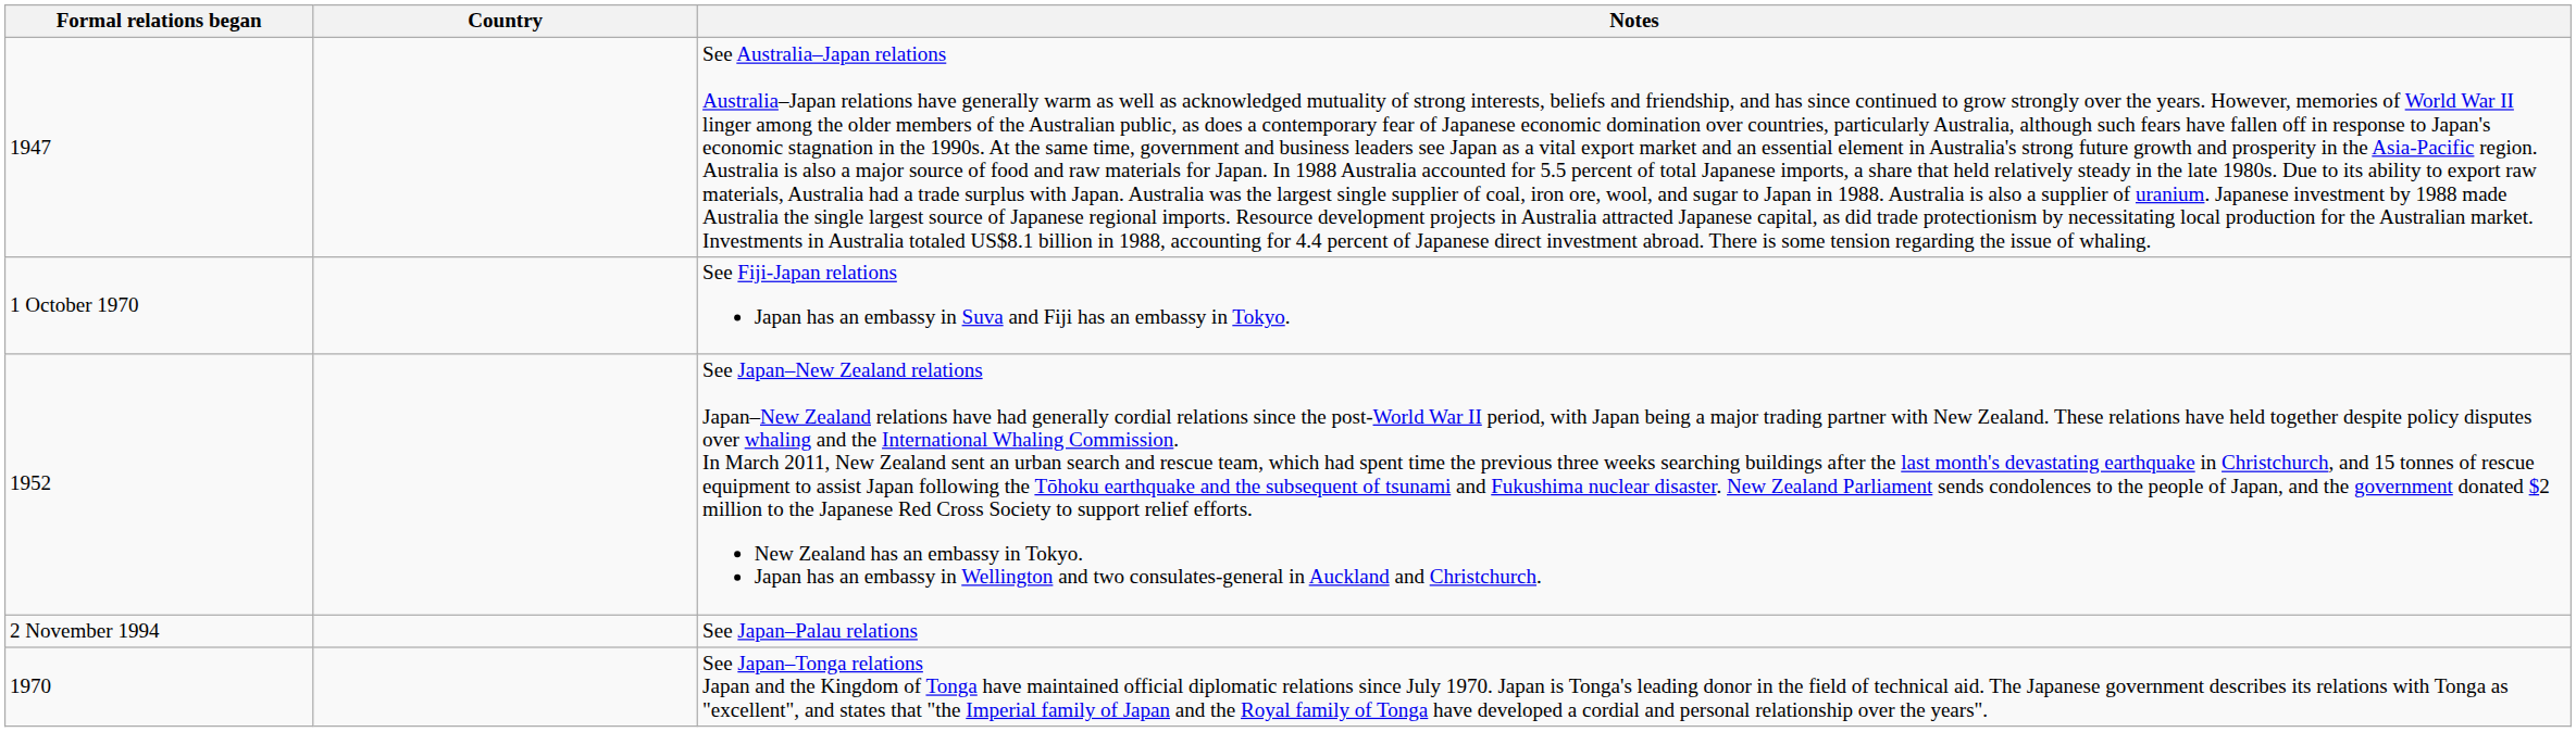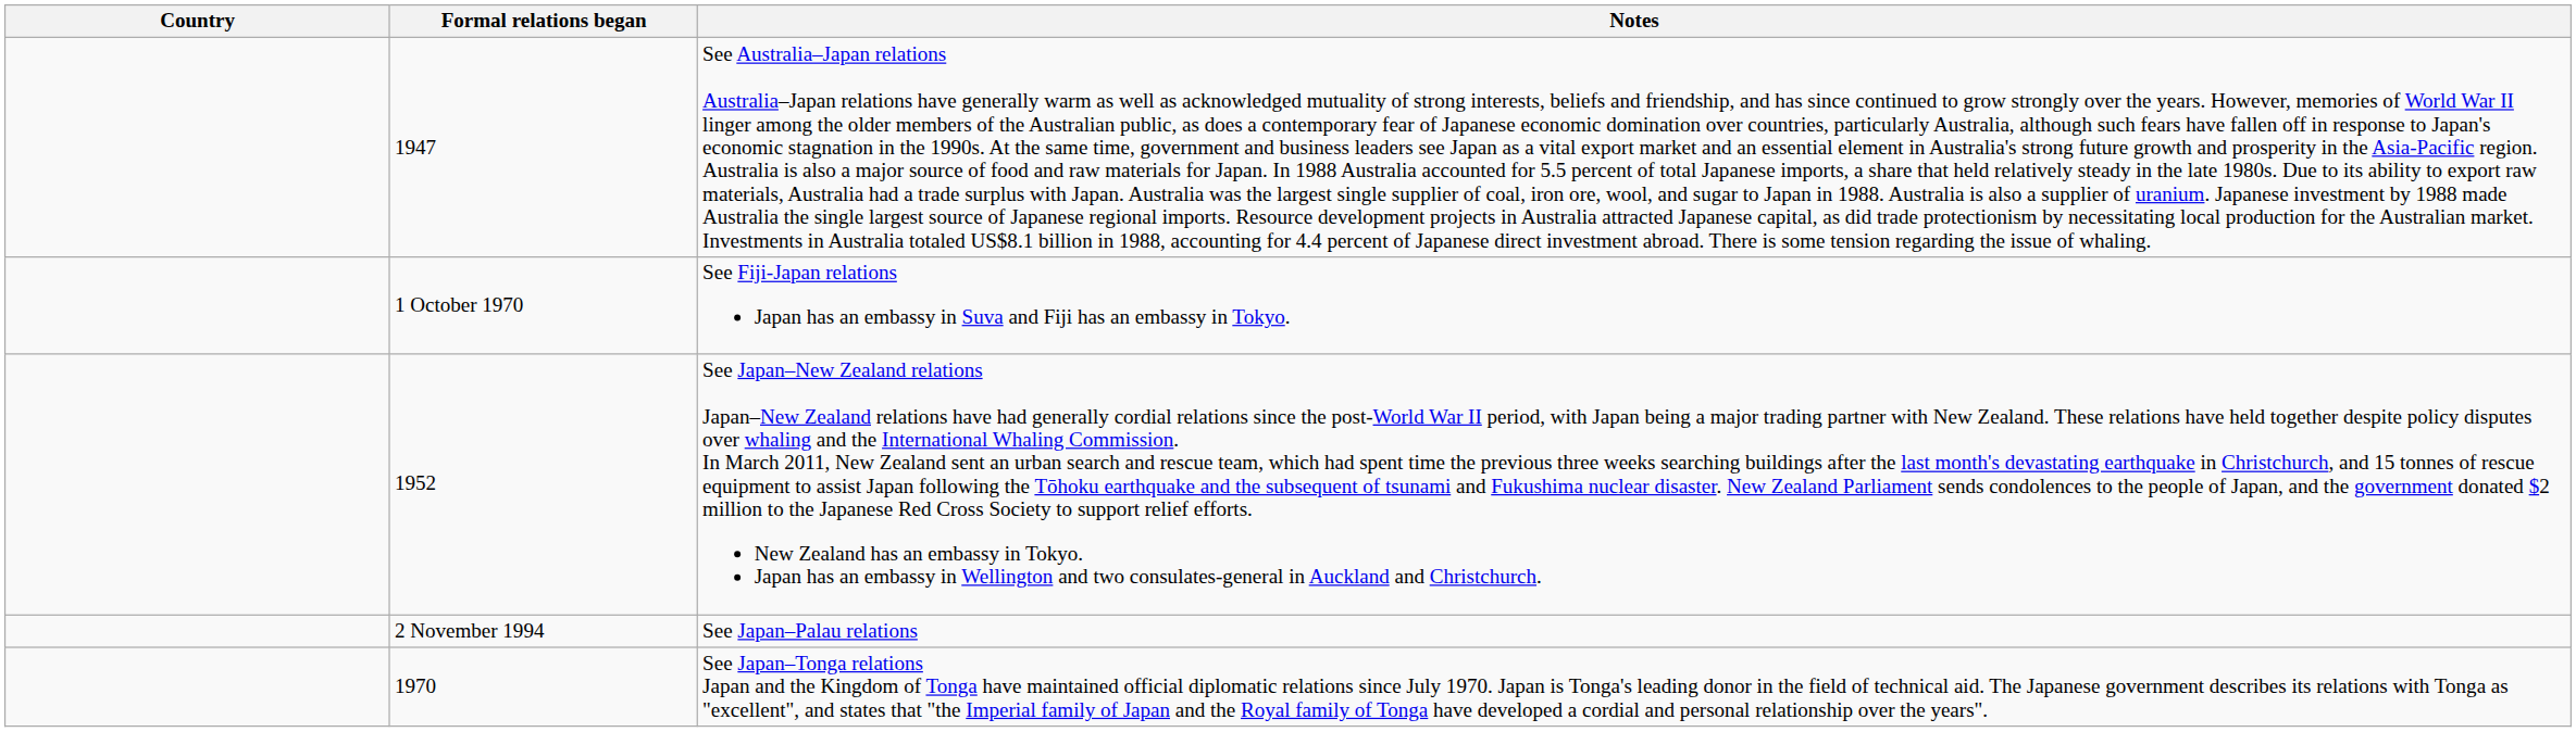columns swapped: Country <-> Formal relations began
